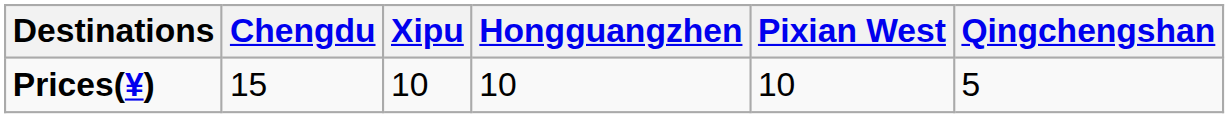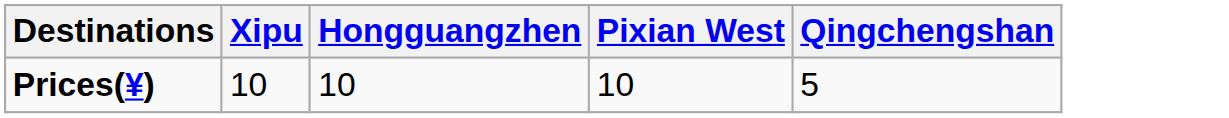- column: Chengdu | 15
